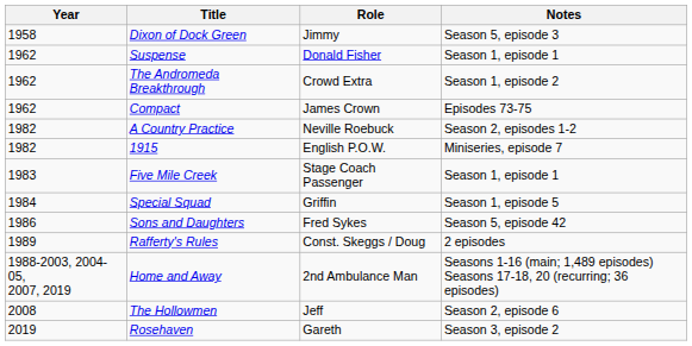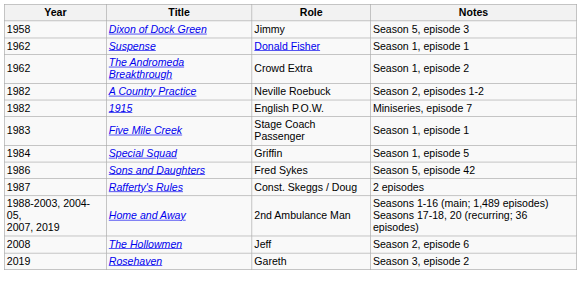- row: 1962 | Compact | James Crown | Episodes 73-75
Rafferty's Rules | Year: 1989 -> 1987
